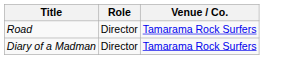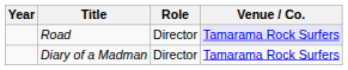+ column: Year
Road | Venue / Co.: no background -> lavender background
